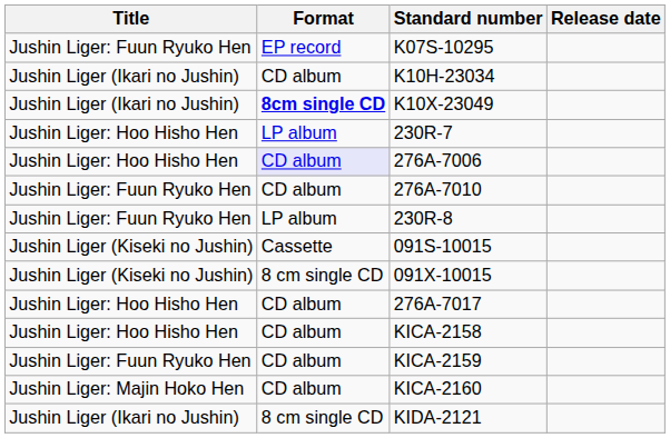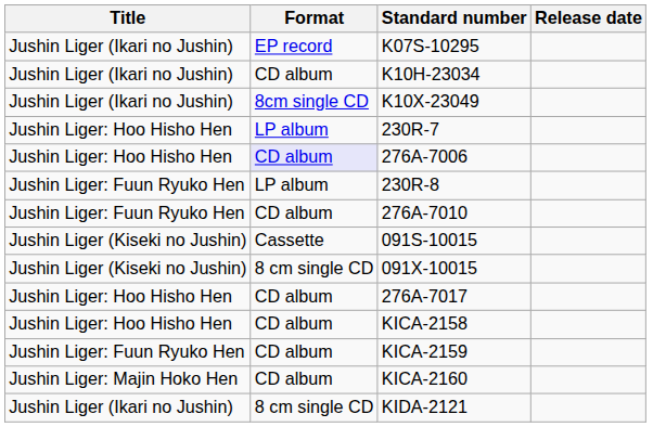K07S-10295 | Title: Jushin Liger: Fuun Ryuko Hen -> Jushin Liger (Ikari no Jushin)
K10X-23049 | Format: bold -> normal
rows swapped: 230R-8 <-> 276A-7010
